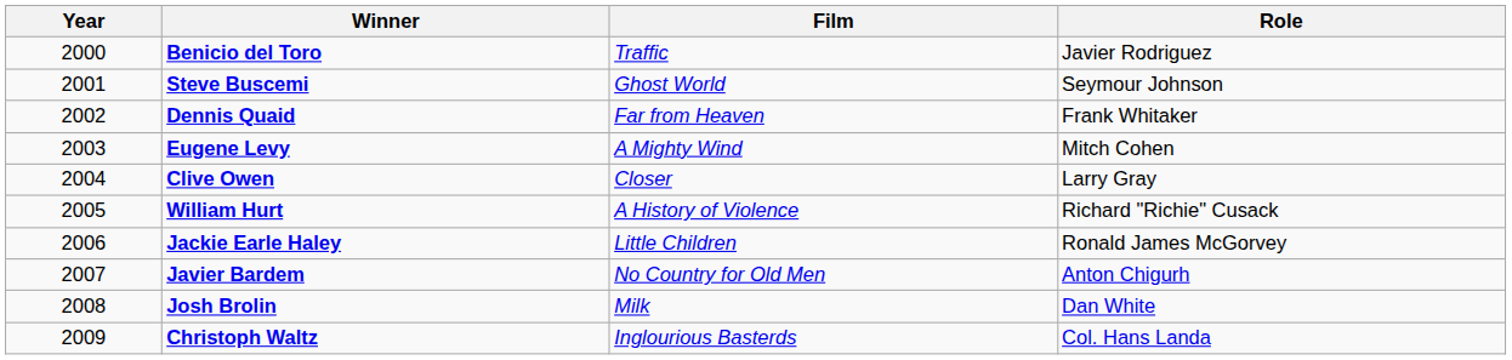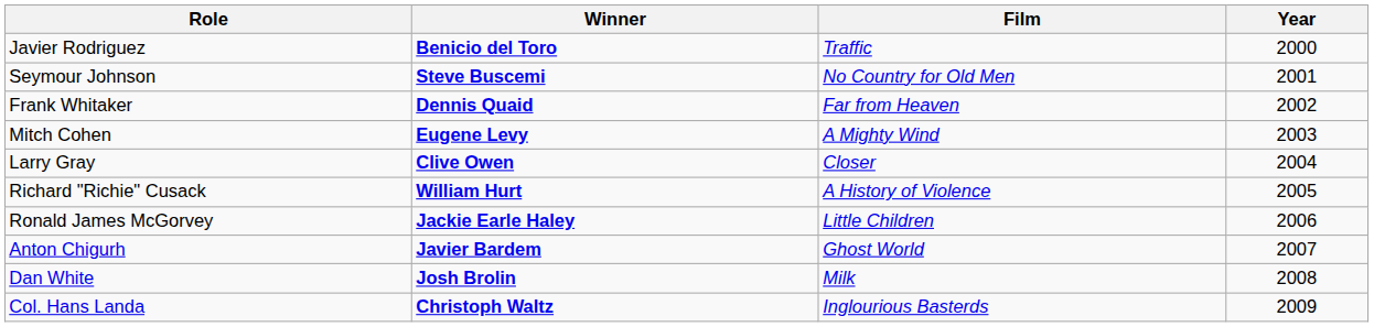columns swapped: Year <-> Role
Steve Buscemi | Film: Ghost World -> No Country for Old Men
Javier Bardem | Film: No Country for Old Men -> Ghost World
